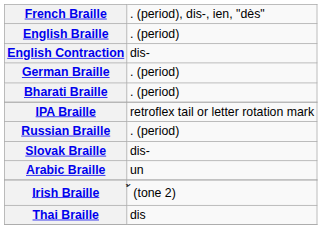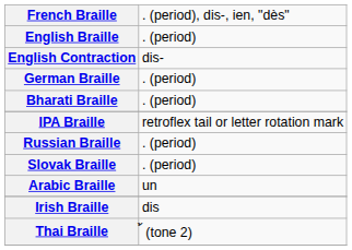Slovak Braille | column 2: dis- -> . (period)
Irish Braille | column 2: ้ (tone 2) -> dis
Thai Braille | column 2: dis -> ้ (tone 2)
